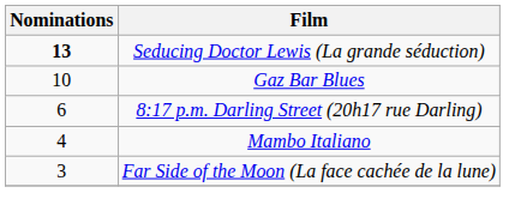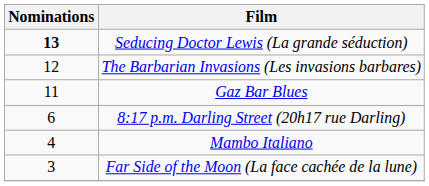+ row: 12 | The Barbarian Invasions (Les invasions barbares)
Gaz Bar Blues | Nominations: 10 -> 11
